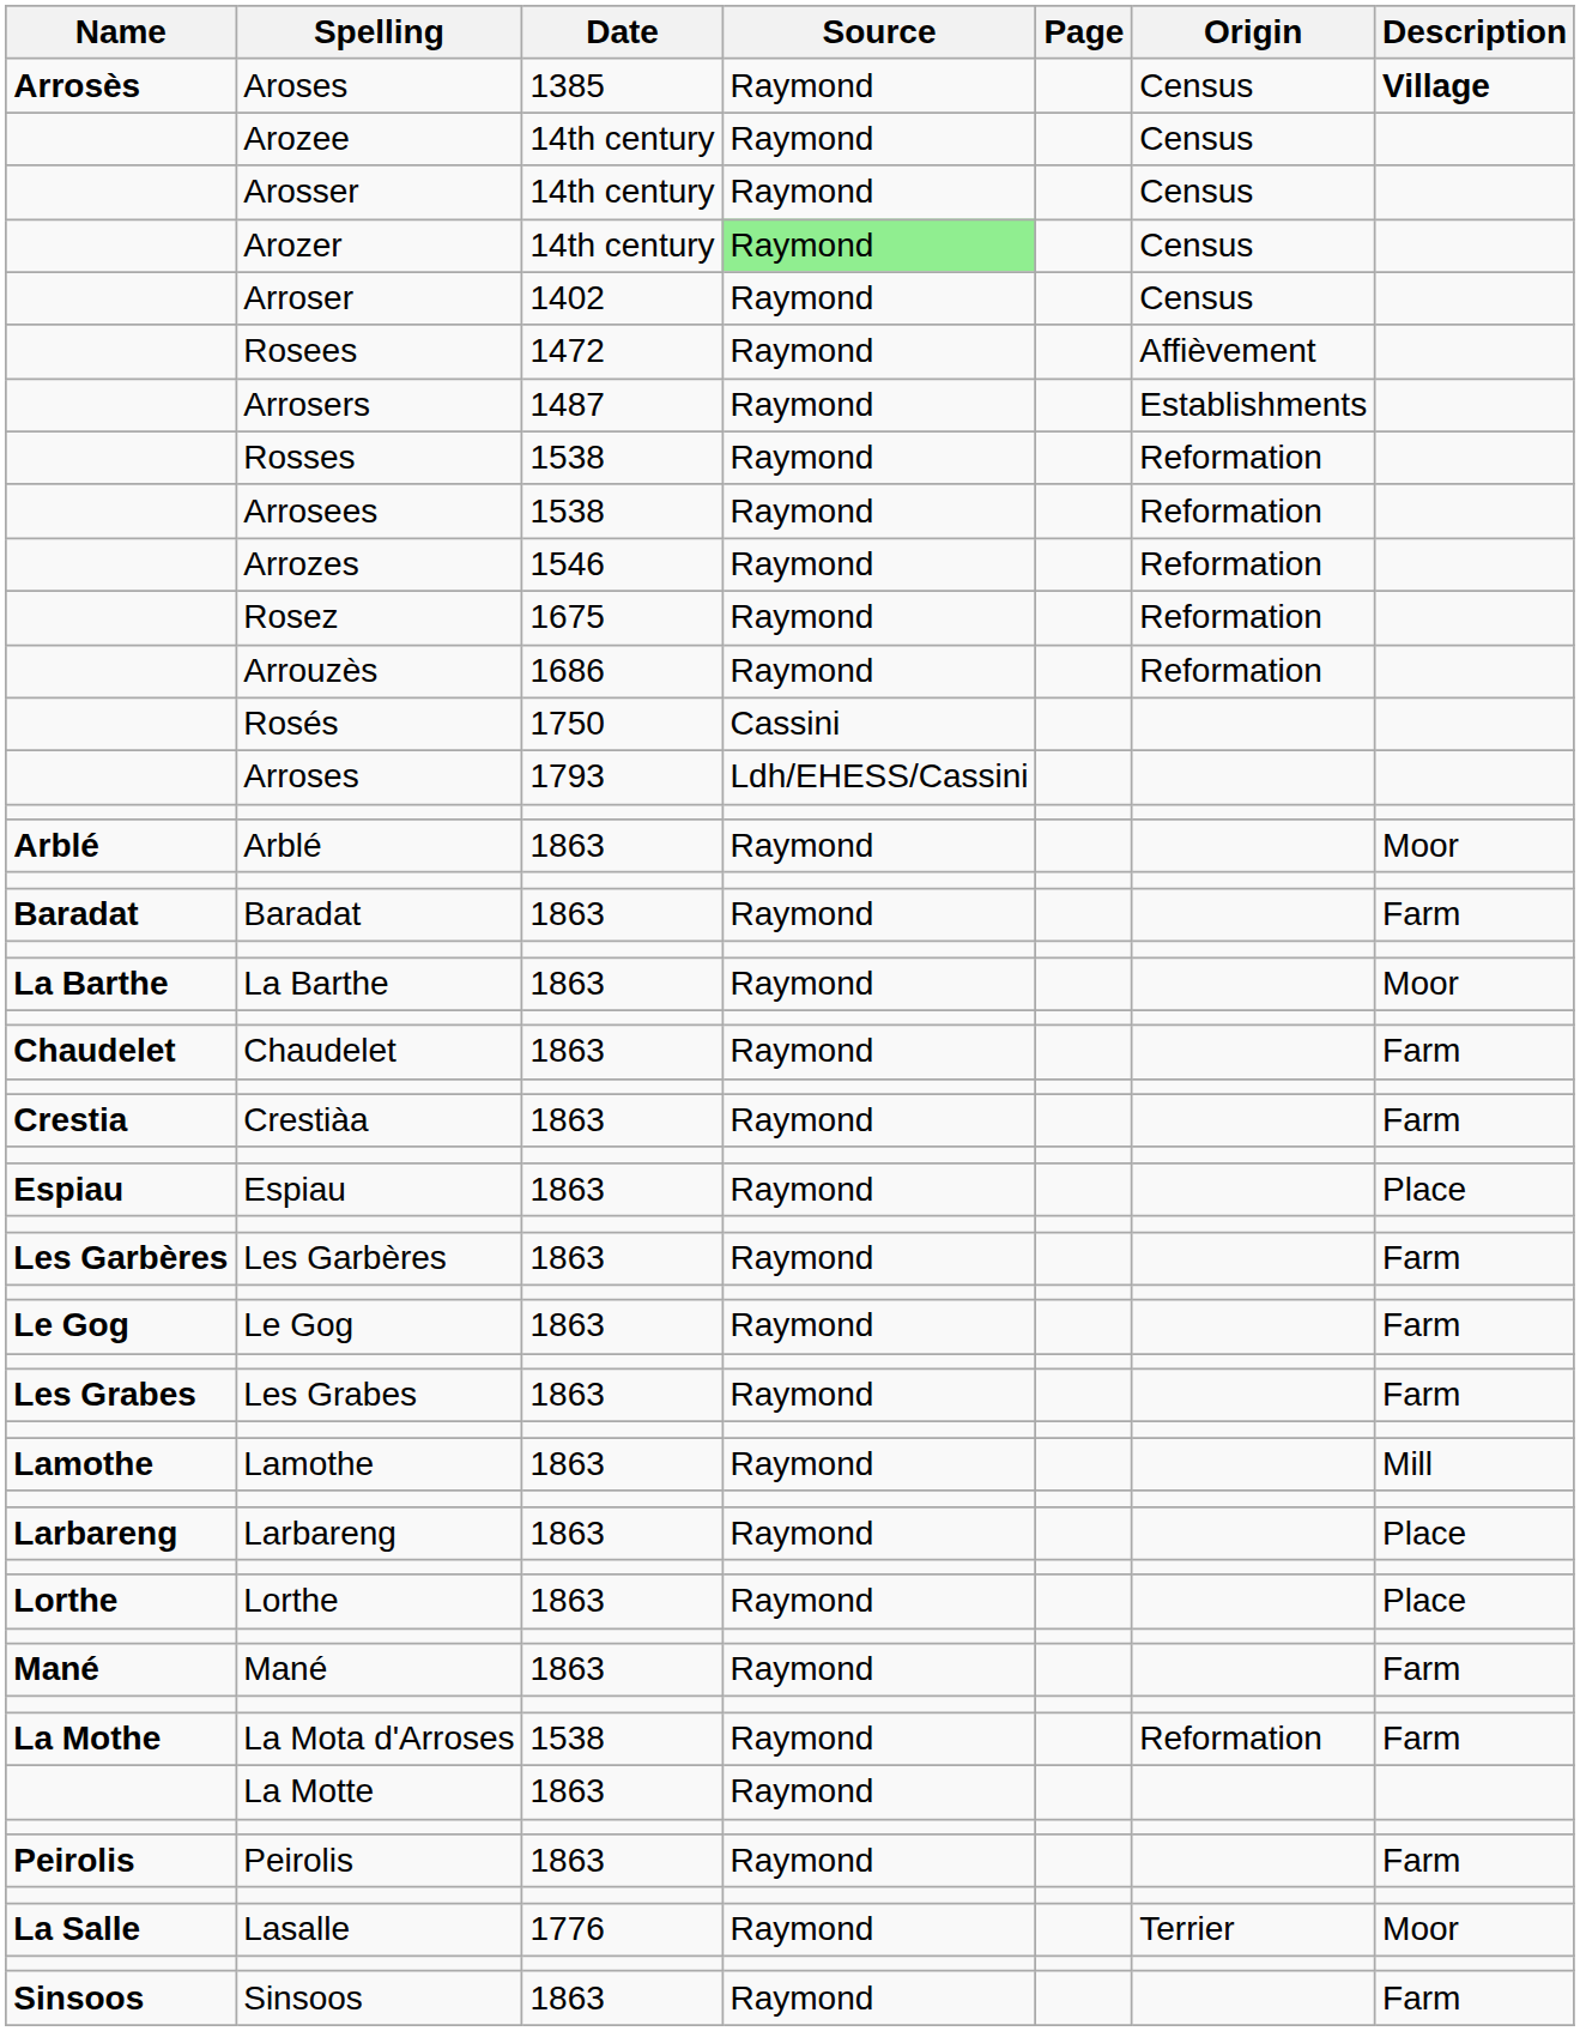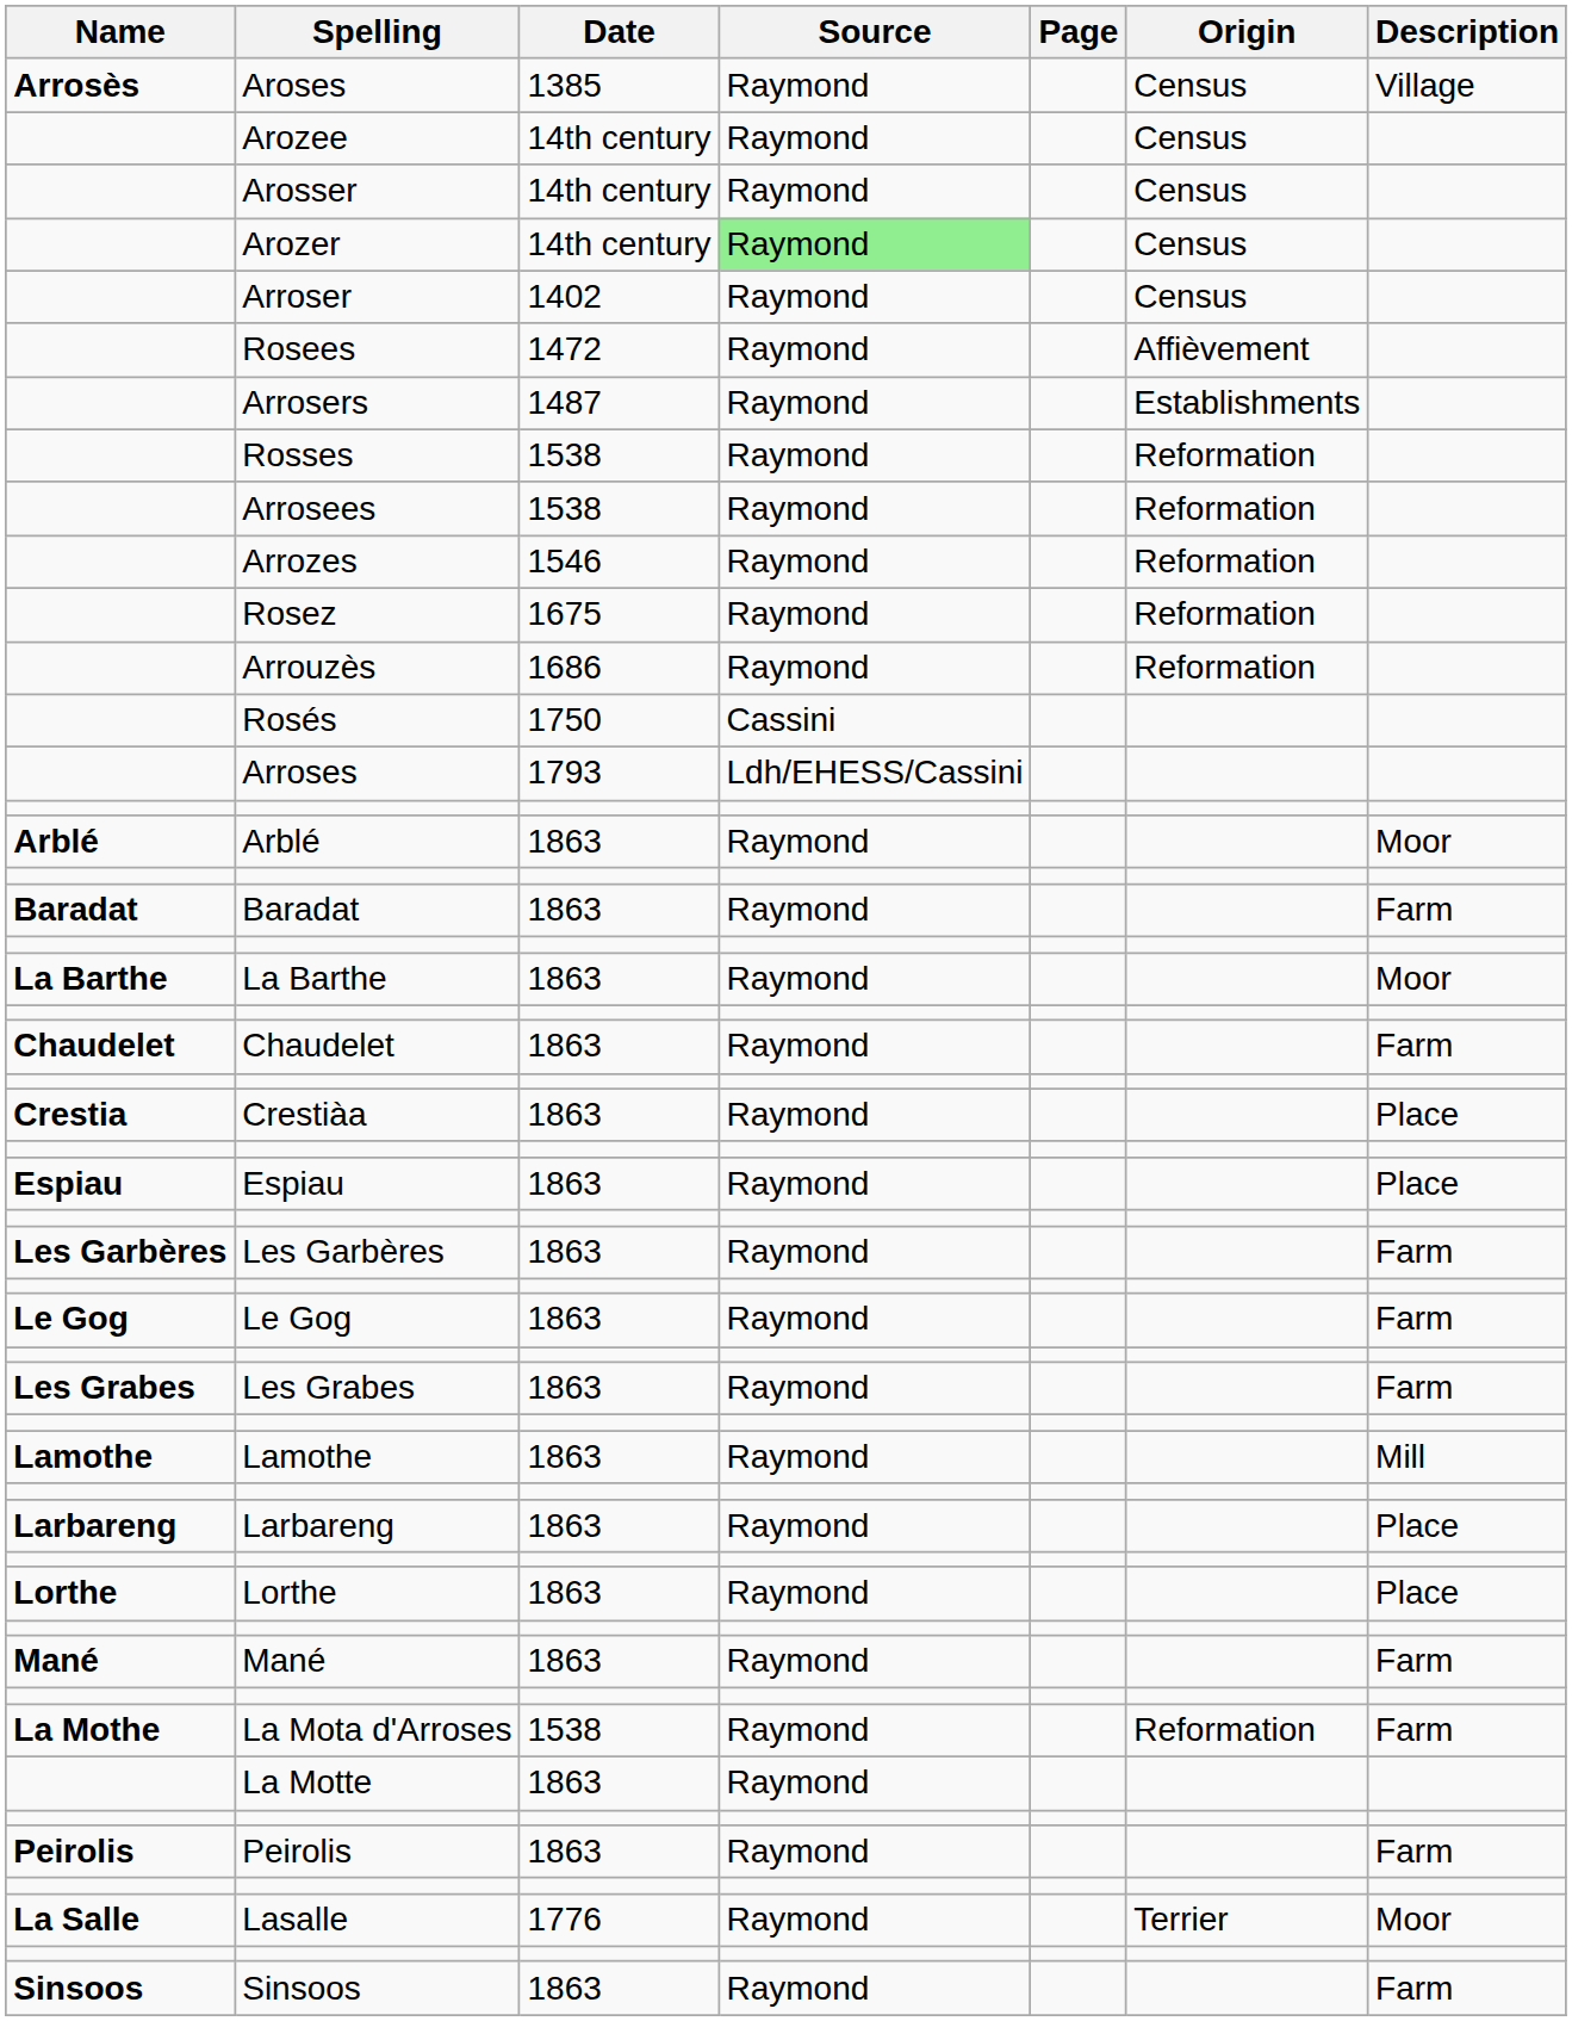Aroses | Description: bold -> normal
Crestiàa | Description: Farm -> Place
